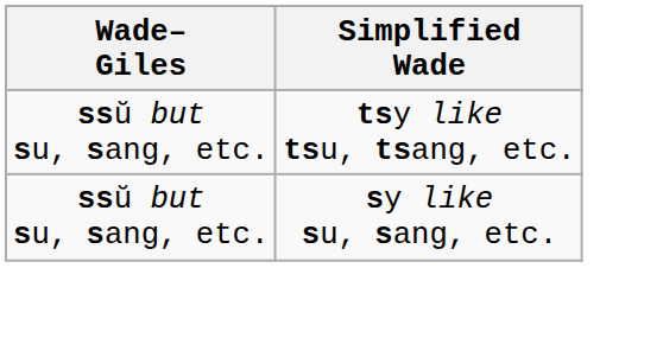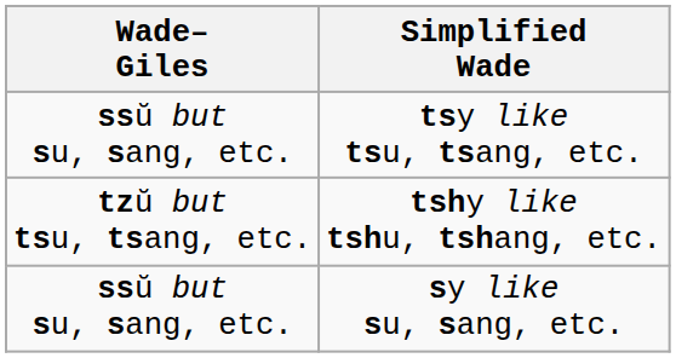+ row: tzŭ but tsu, tsang, etc. | tshy like tshu, tshang, etc.
